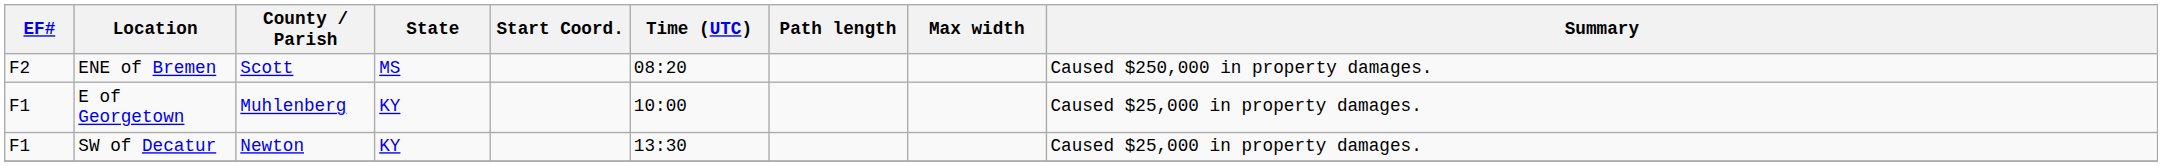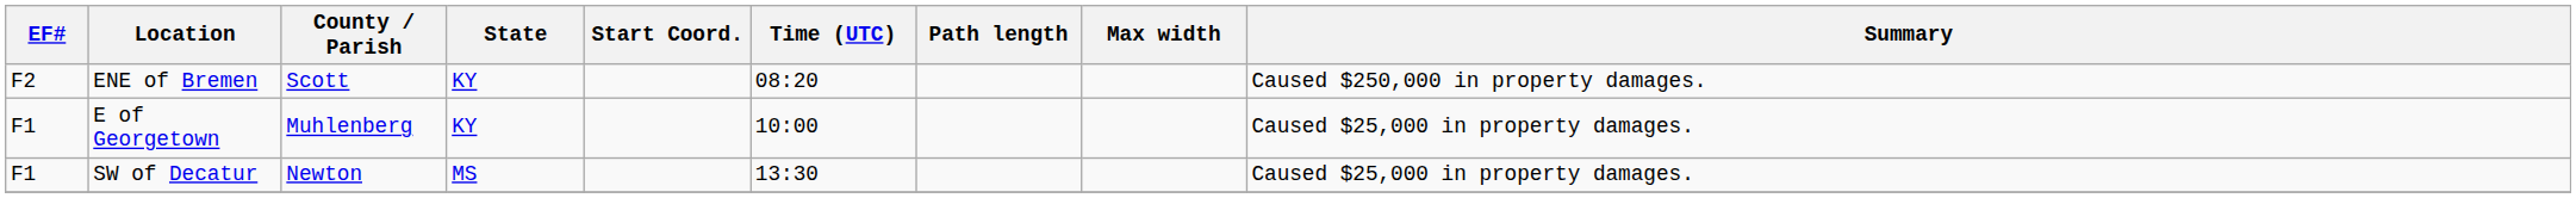ENE of Bremen | State: MS -> KY
SW of Decatur | State: KY -> MS
